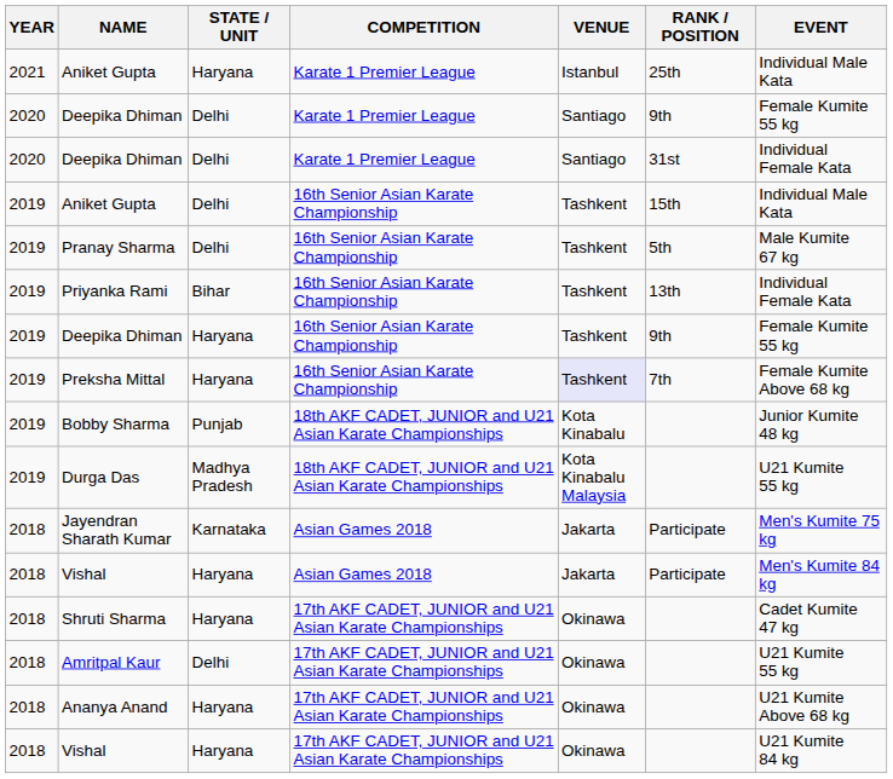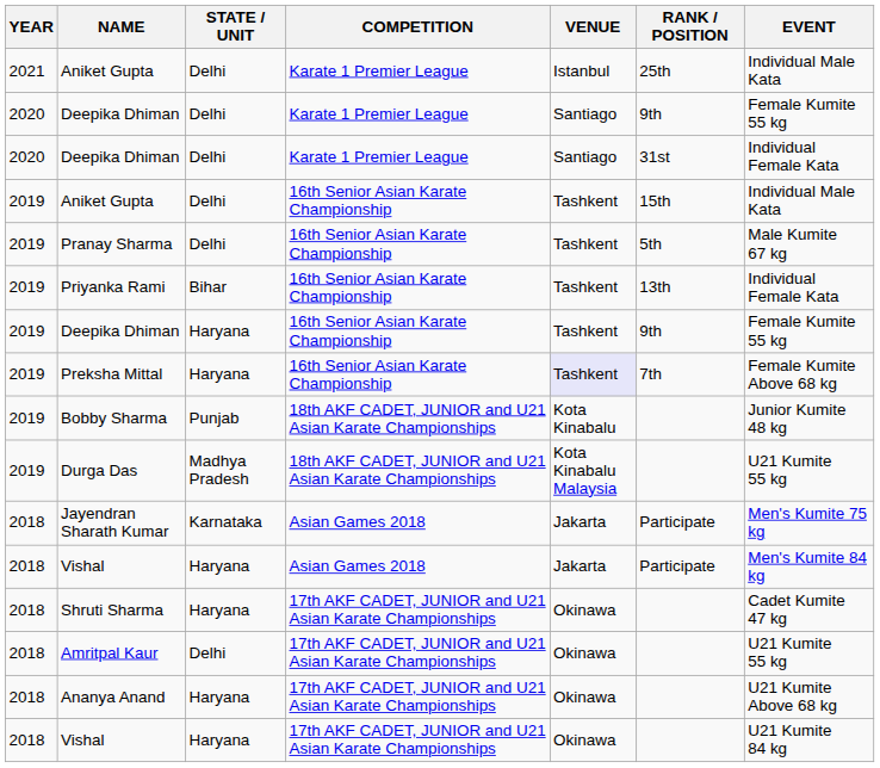Aniket Gupta / Karate 1 Premier League | STATE / UNIT: Haryana -> Delhi
